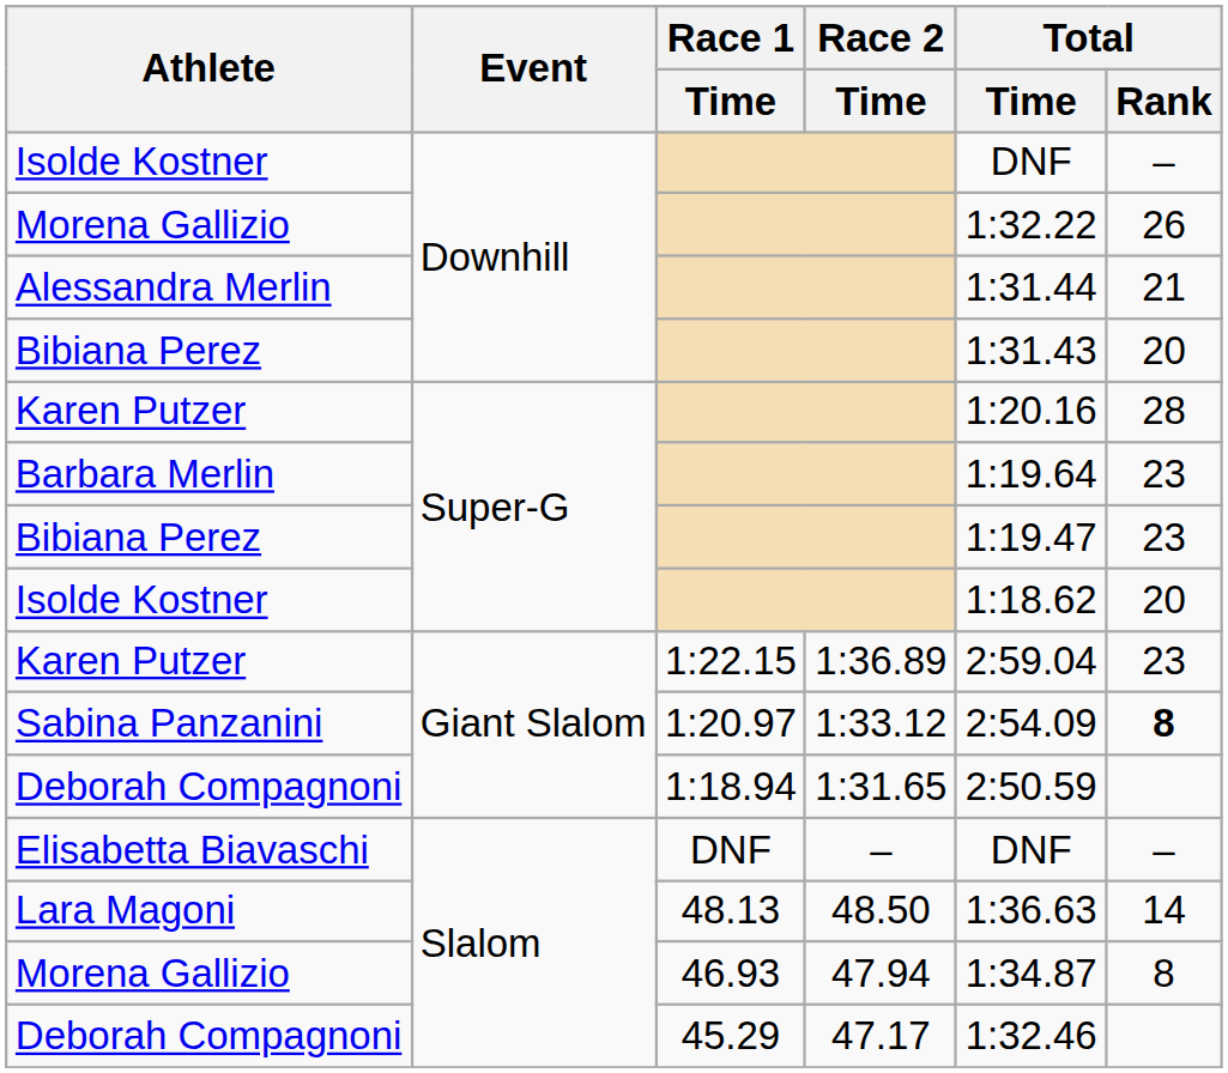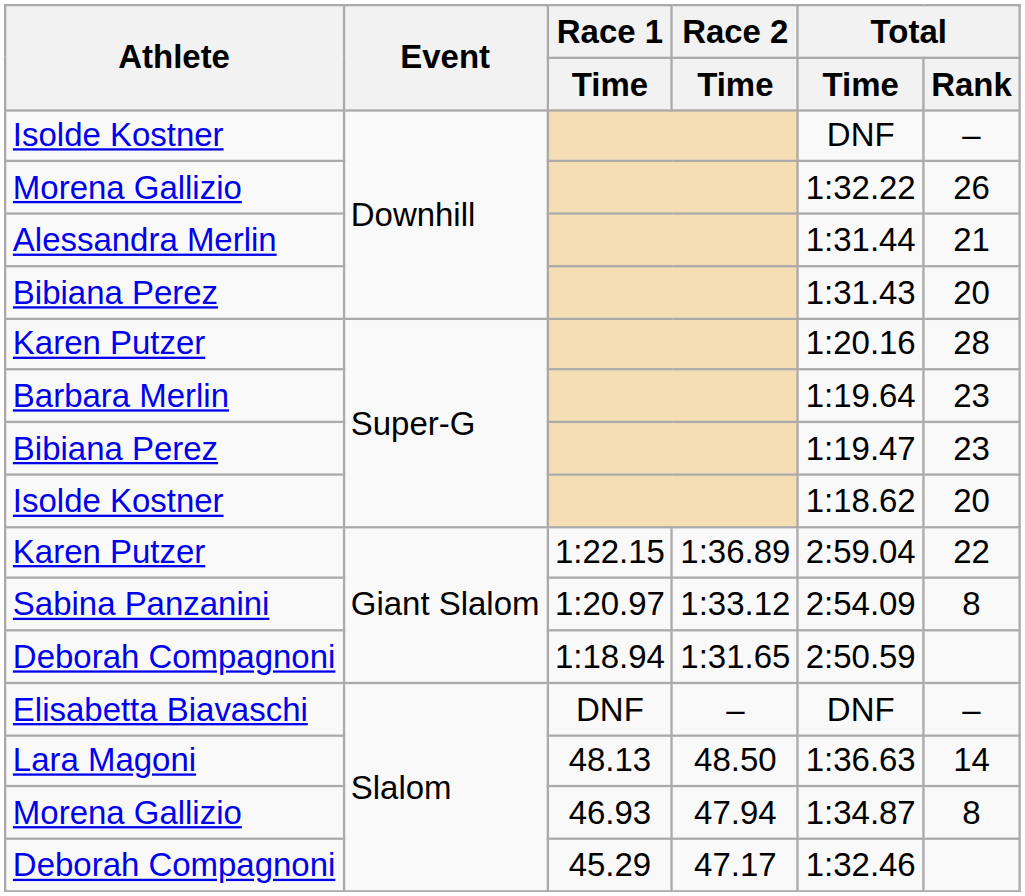Karen Putzer / Giant Slalom | Total / Rank: 23 -> 22
Sabina Panzanini | Total / Rank: bold -> normal
